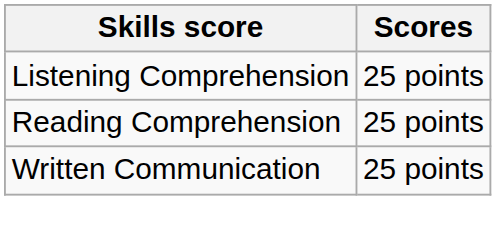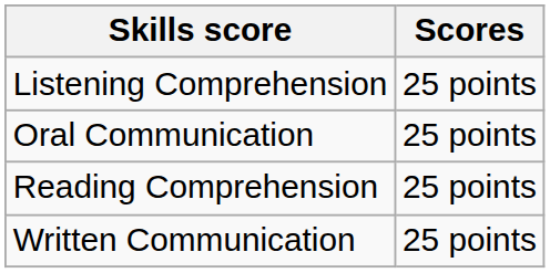+ row: Oral Communication | 25 points
